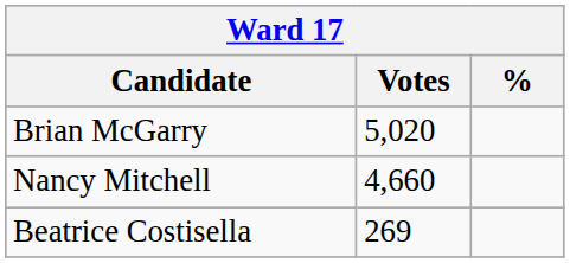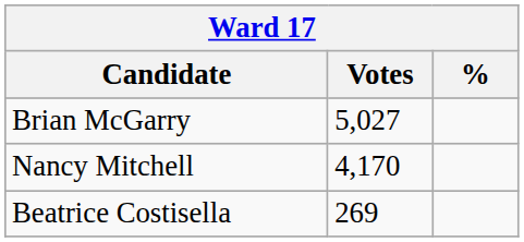Brian McGarry | Votes: 5,020 -> 5,027
Nancy Mitchell | Votes: 4,660 -> 4,170
